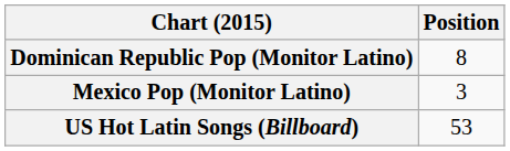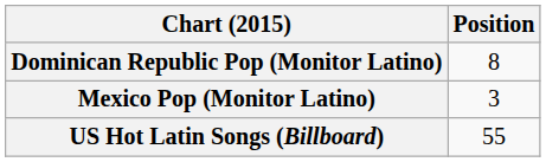US Hot Latin Songs (Billboard) | Position: 53 -> 55
